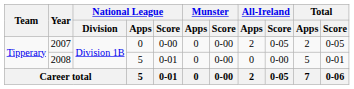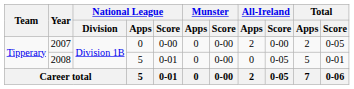2007 | All-Ireland / Score: 0-05 -> 0-00
2008 | All-Ireland / Score: 0-00 -> 0-05
